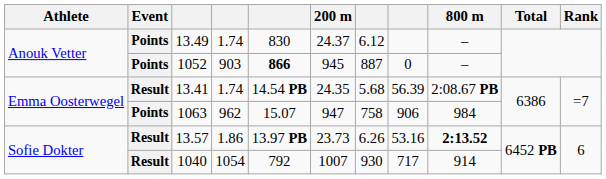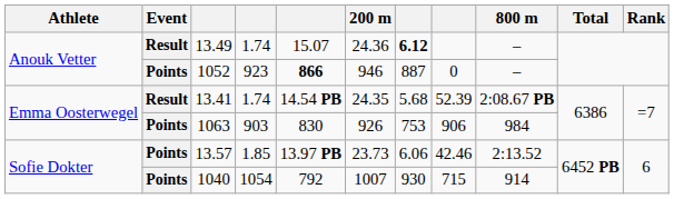13.49 | Event: Points -> Result
13.49 | column 5: 830 -> 15.07
13.49 | 200 m: 24.37 -> 24.36
13.49 | column 7: normal -> bold
1052 | column 4: 903 -> 923
1052 | 200 m: 945 -> 946
13.41 | column 8: 56.39 -> 52.39
1063 | column 4: 962 -> 903
1063 | column 5: 15.07 -> 830
1063 | 200 m: 947 -> 926
1063 | column 7: 758 -> 753
13.57 | Event: Result -> Points
13.57 | column 4: 1.86 -> 1.85
13.57 | column 7: 6.26 -> 6.06
13.57 | column 8: 53.16 -> 42.46
13.57 | 800 m: bold -> normal
1040 | Event: Result -> Points
1040 | column 8: 717 -> 715
